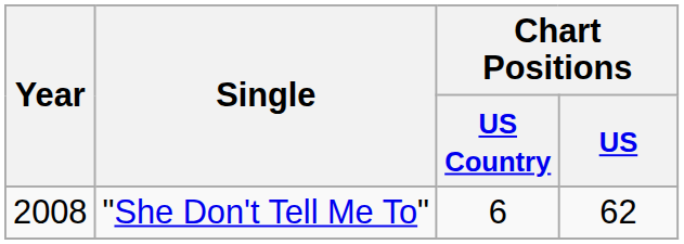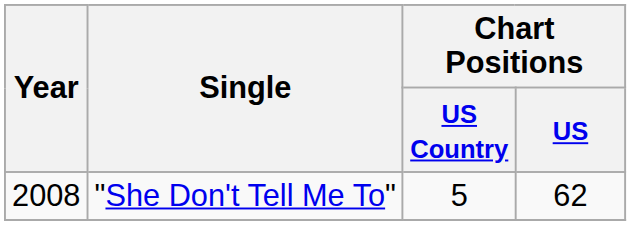"She Don't Tell Me To" | Chart Positions / US Country: 6 -> 5
